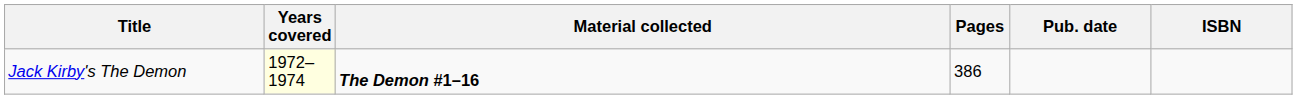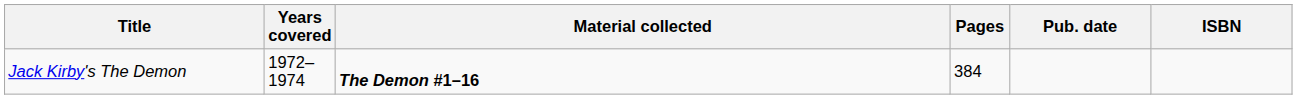Jack Kirby's The Demon | Years covered: lightyellow background -> no background
Jack Kirby's The Demon | Pages: 386 -> 384
